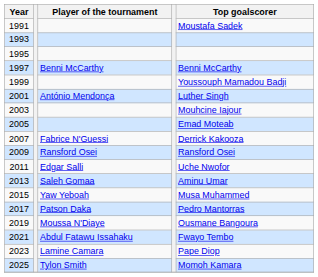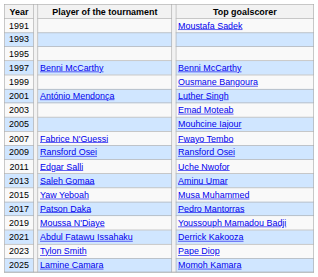1999 | Top goalscorer: Youssouph Mamadou Badji -> Ousmane Bangoura
2003 | Top goalscorer: Mouhcine Iajour -> Emad Moteab
2005 | Top goalscorer: Emad Moteab -> Mouhcine Iajour
2007 | Top goalscorer: Derrick Kakooza -> Fwayo Tembo
2019 | Top goalscorer: Ousmane Bangoura -> Youssouph Mamadou Badji
2021 | Top goalscorer: Fwayo Tembo -> Derrick Kakooza
2023 | Player of the tournament: Lamine Camara -> Tylon Smith
2025 | Player of the tournament: Tylon Smith -> Lamine Camara
